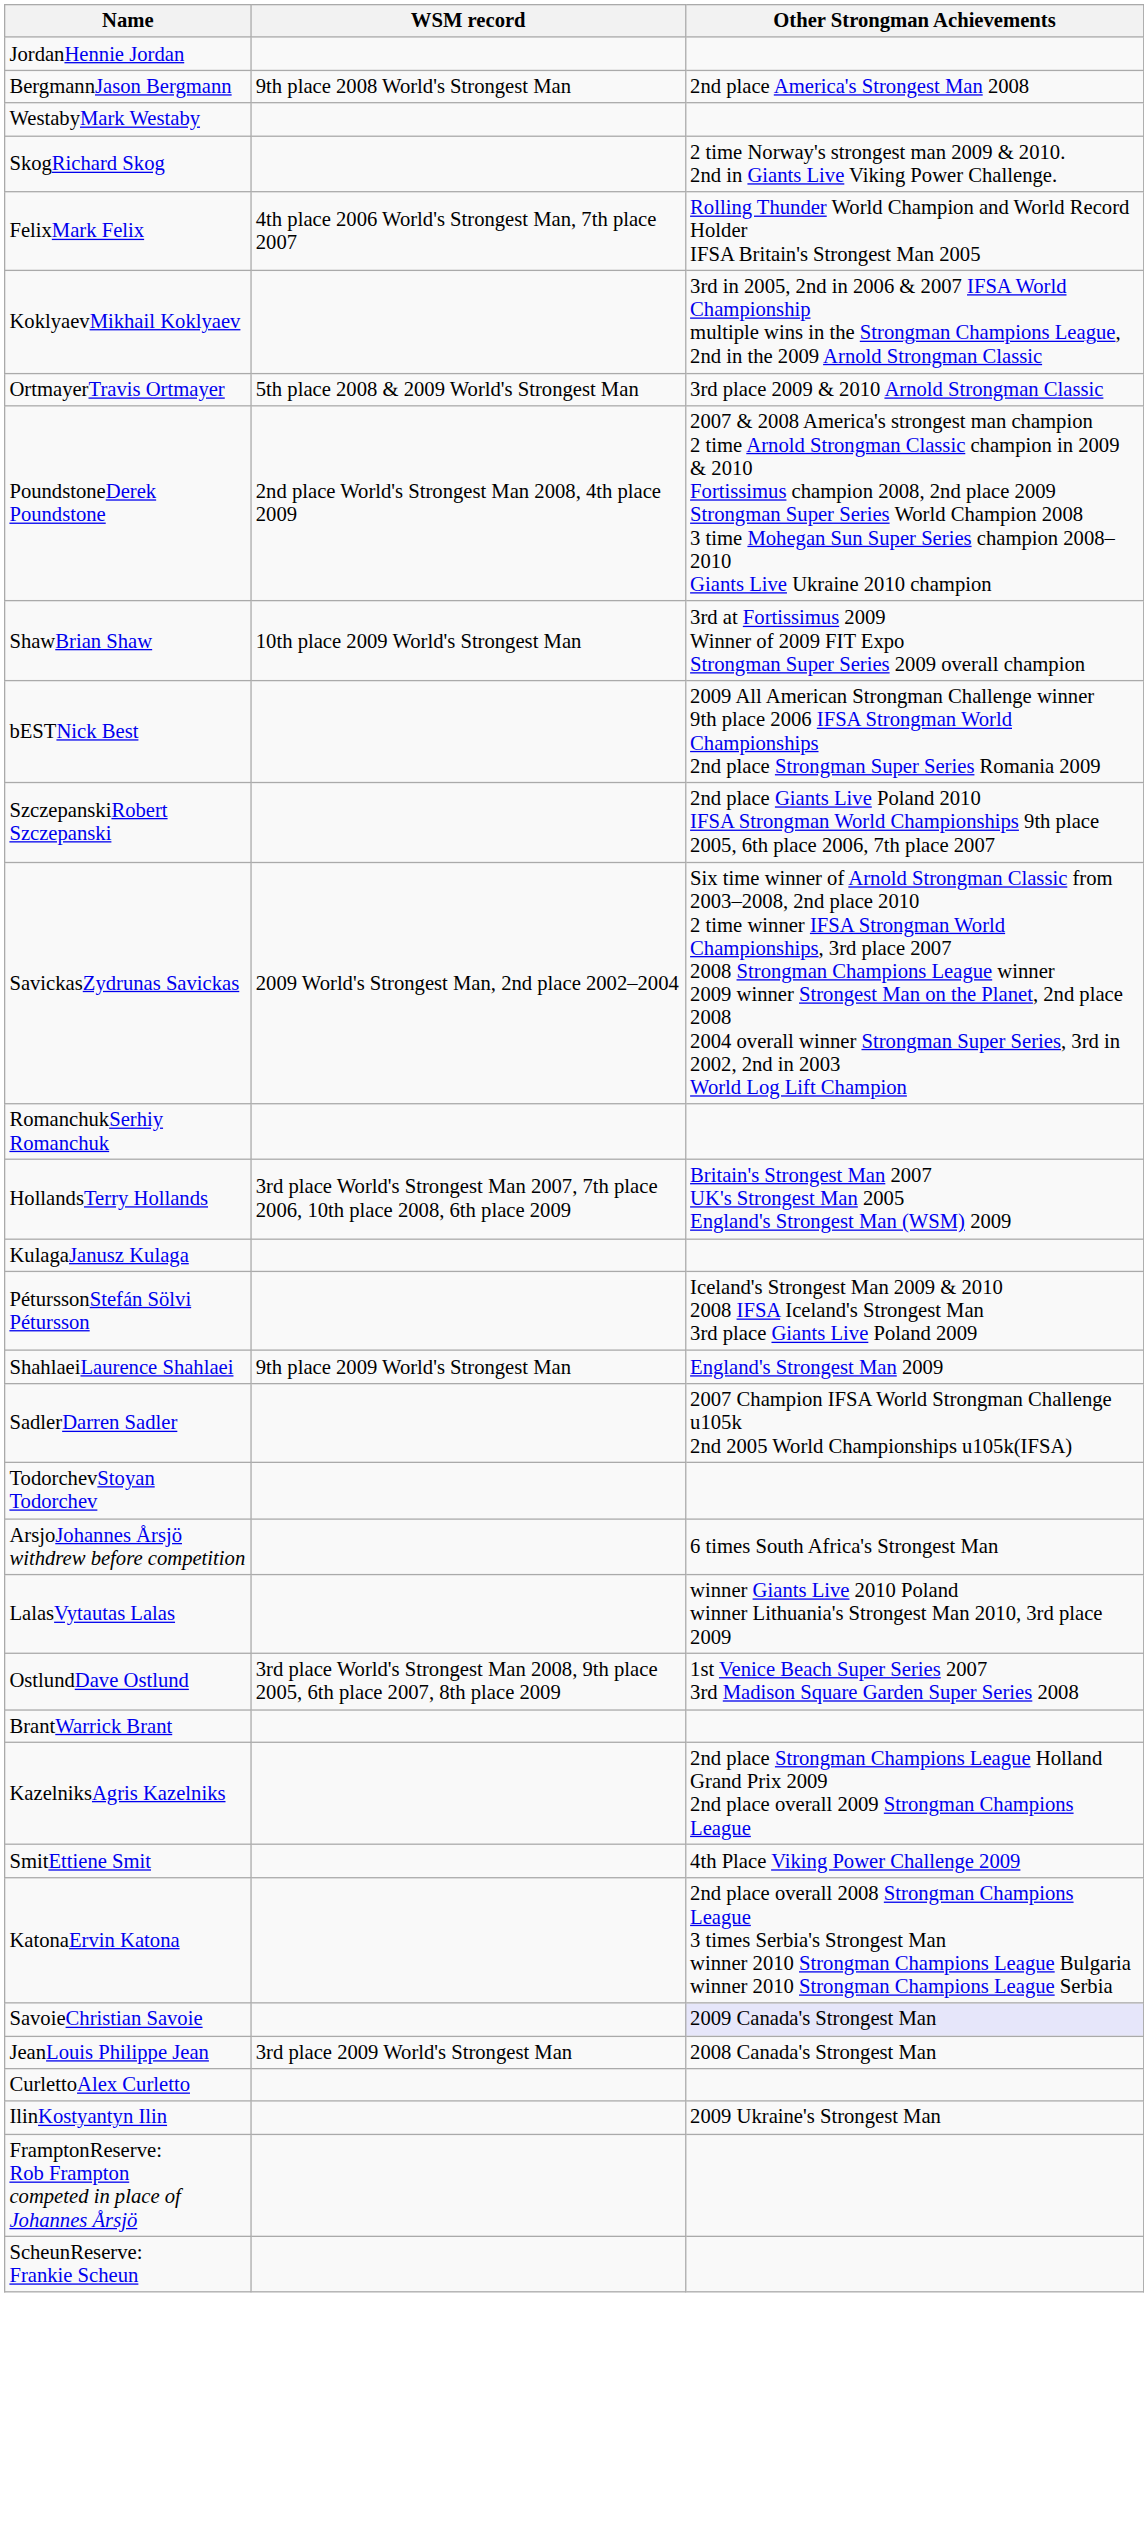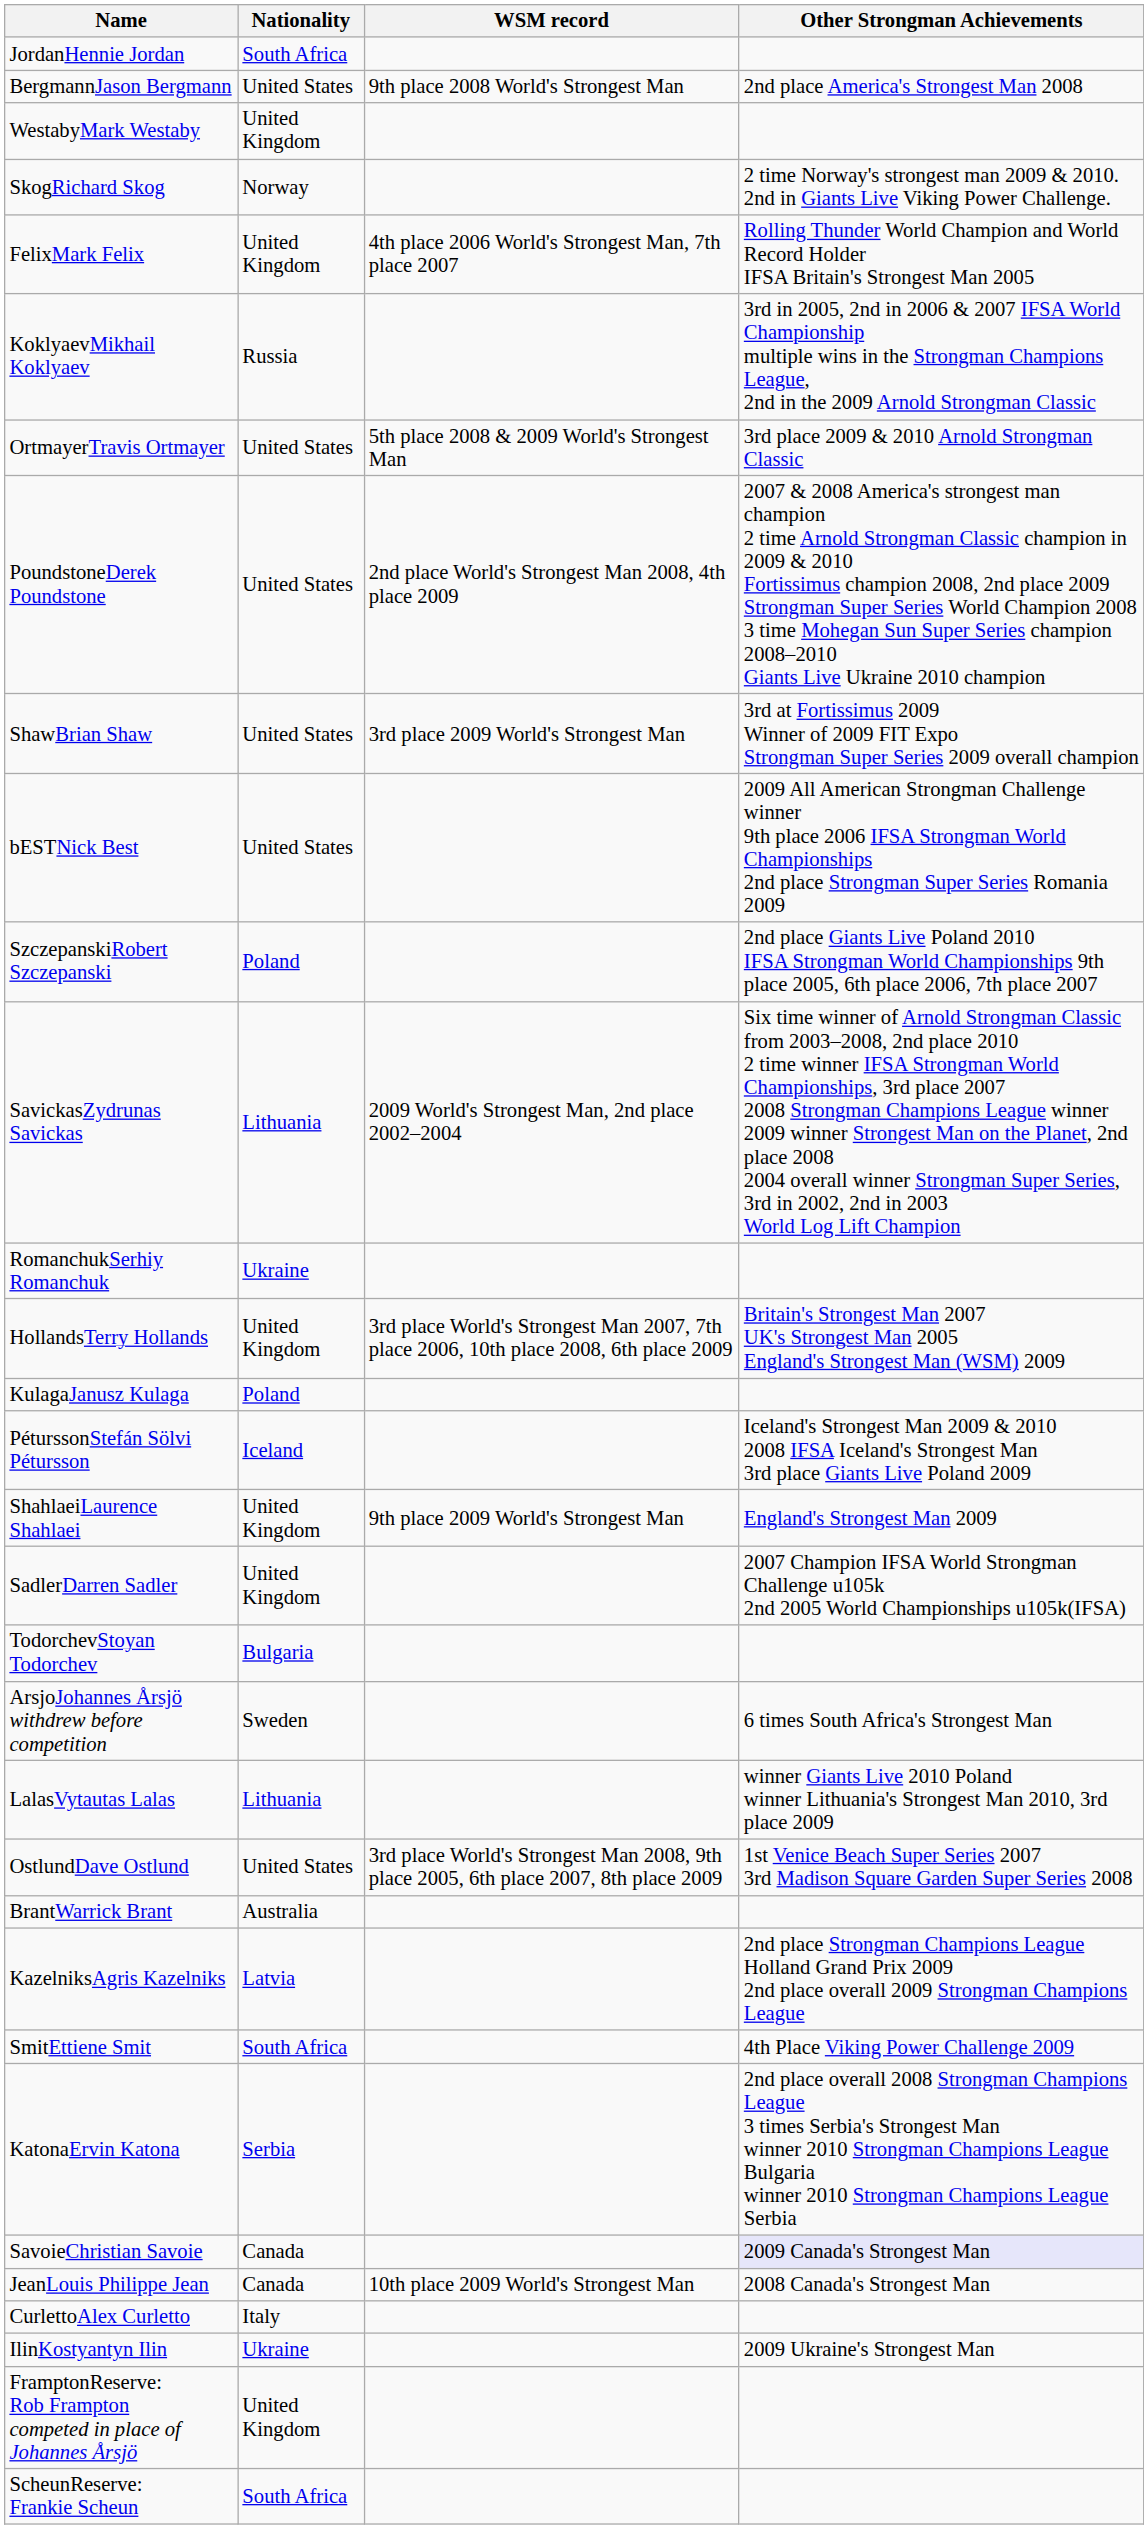+ column: Nationality | South Africa | United States | United Kingdom | Norway | United Kingdom | Russia | United States | United States | United States | United States | Poland | Lithuania | Ukraine | United Kingdom | Poland | Iceland | United Kingdom | United Kingdom | Bulgaria | Sweden | Lithuania | United States | Australia | Latvia | South Africa | Serbia | Canada | Canada | Italy | Ukraine | United Kingdom | South Africa
ShawBrian Shaw | WSM record: 10th place 2009 World's Strongest Man -> 3rd place 2009 World's Strongest Man
JeanLouis Philippe Jean | WSM record: 3rd place 2009 World's Strongest Man -> 10th place 2009 World's Strongest Man
